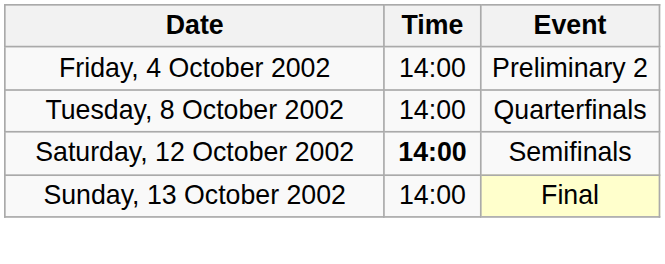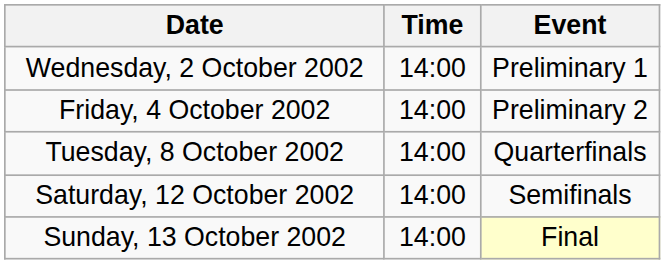+ row: Wednesday, 2 October 2002 | 14:00 | Preliminary 1
Saturday, 12 October 2002 | Time: bold -> normal
